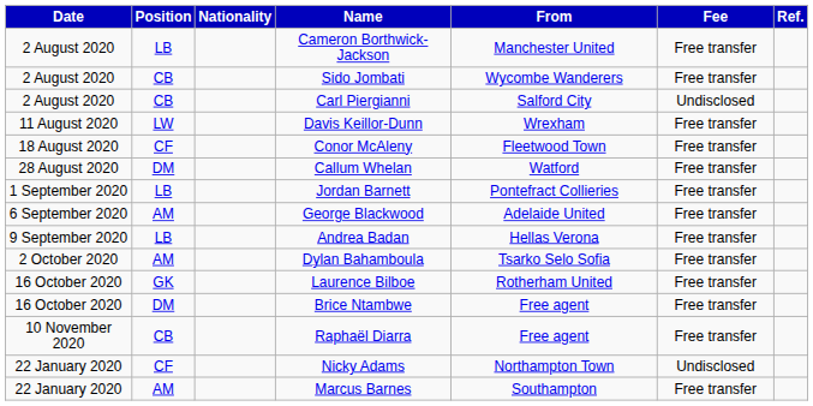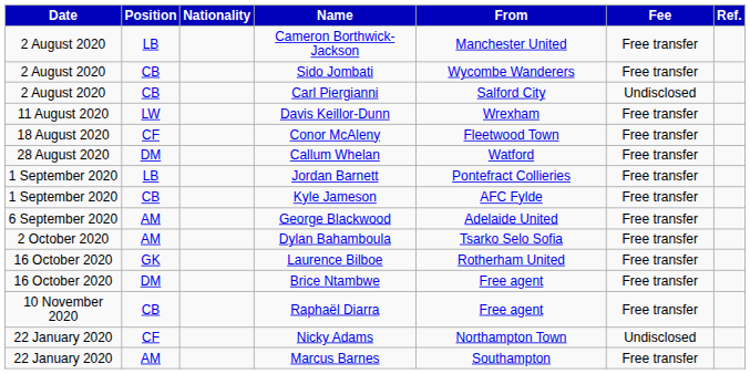+ row: 1 September 2020 | CB | Kyle Jameson | AFC Fylde | Free transfer
- row: 9 September 2020 | LB | Andrea Badan | Hellas Verona | Free transfer
